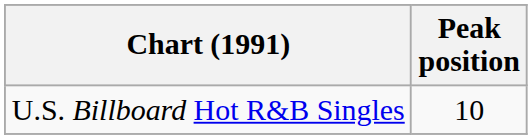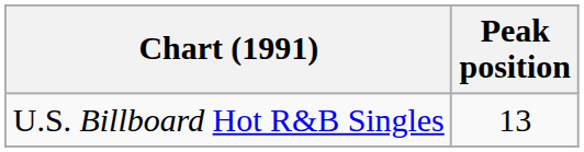U.S. Billboard Hot R&B Singles | Peak position: 10 -> 13
